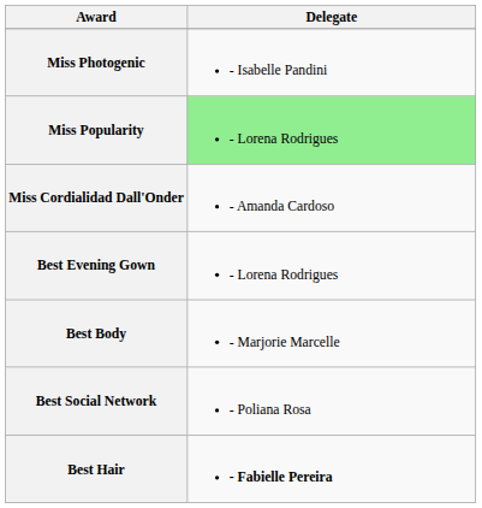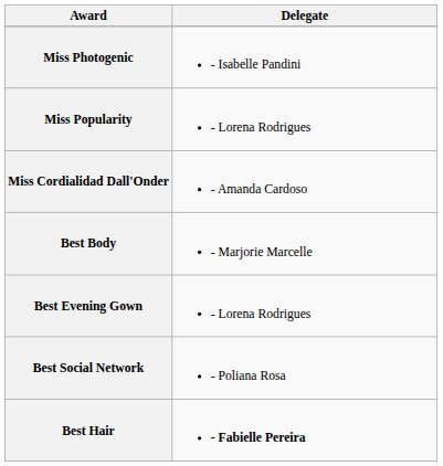Miss Popularity | Delegate: lightgreen background -> no background
rows swapped: Best Body <-> Best Evening Gown
